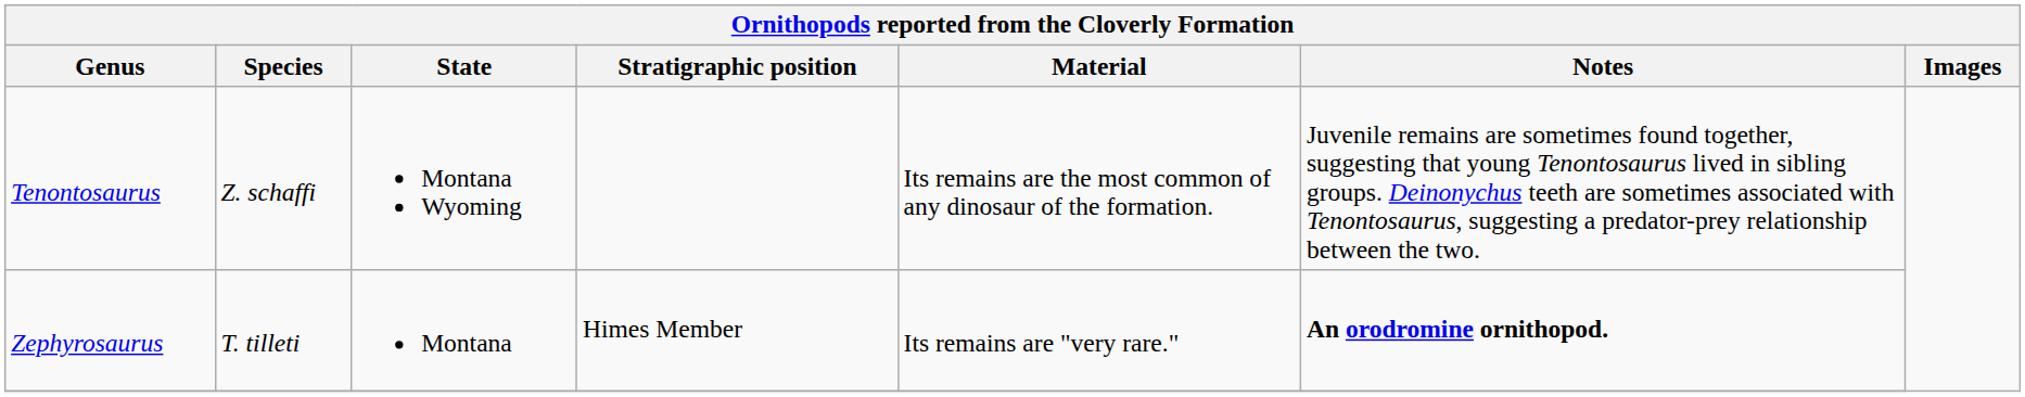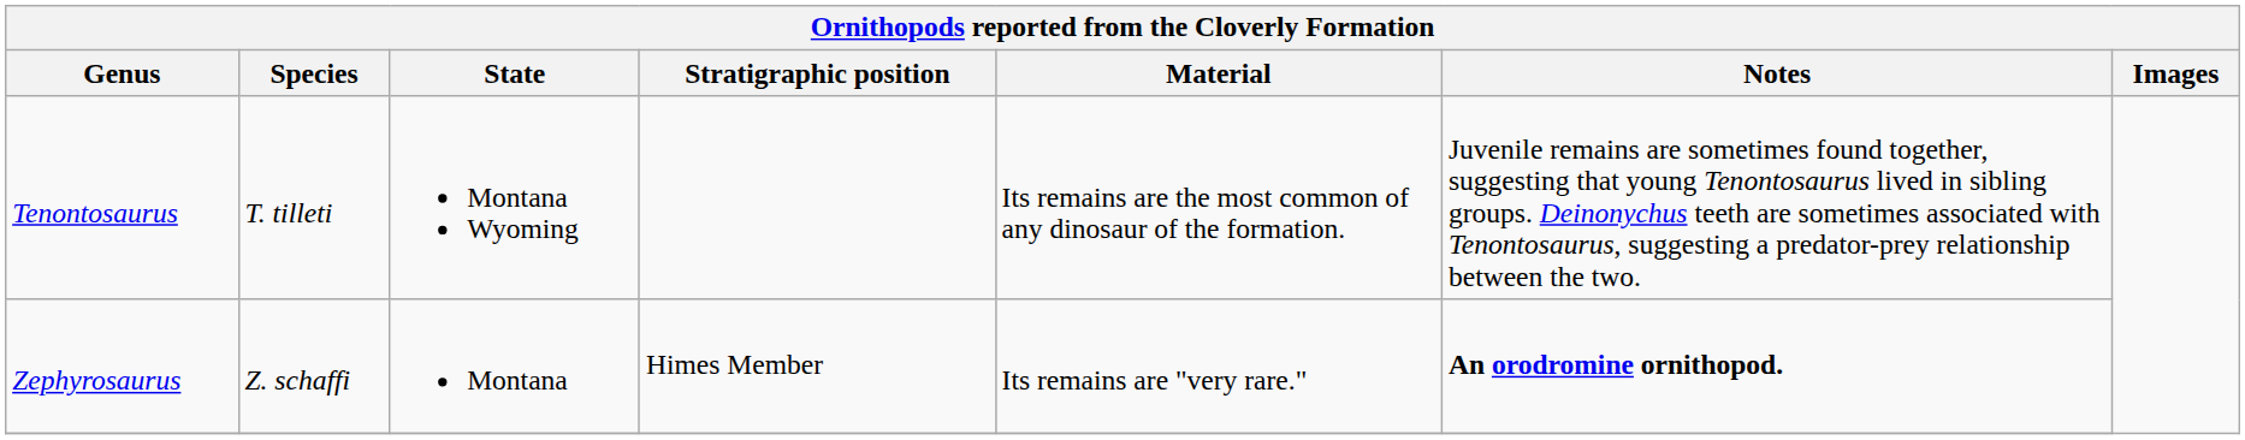Tenontosaurus | Species: Z. schaffi -> T. tilleti
Zephyrosaurus | Species: T. tilleti -> Z. schaffi
